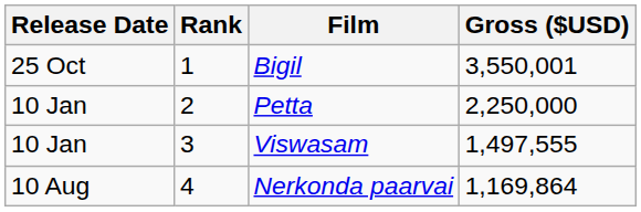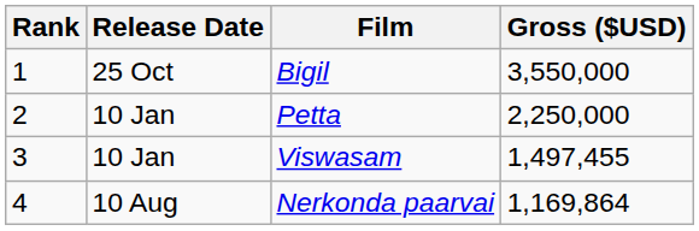columns swapped: Rank <-> Release Date
Bigil | Gross ($USD): 3,550,001 -> 3,550,000
Viswasam | Gross ($USD): 1,497,555 -> 1,497,455
